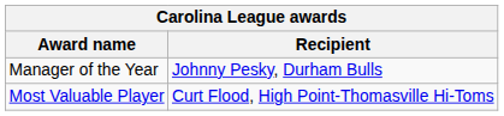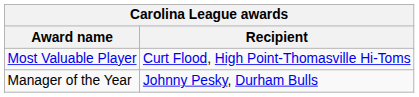rows swapped: Most Valuable Player <-> Manager of the Year
